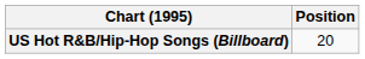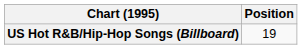US Hot R&B/Hip-Hop Songs (Billboard) | Position: 20 -> 19
